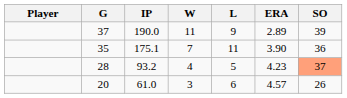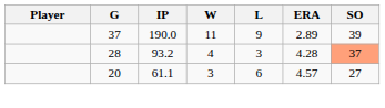- row: 35 | 175.1 | 7 | 11 | 3.90 | 36
28 | L: 5 -> 3
28 | ERA: 4.23 -> 4.28
20 | IP: 61.0 -> 61.1
20 | SO: 26 -> 27
